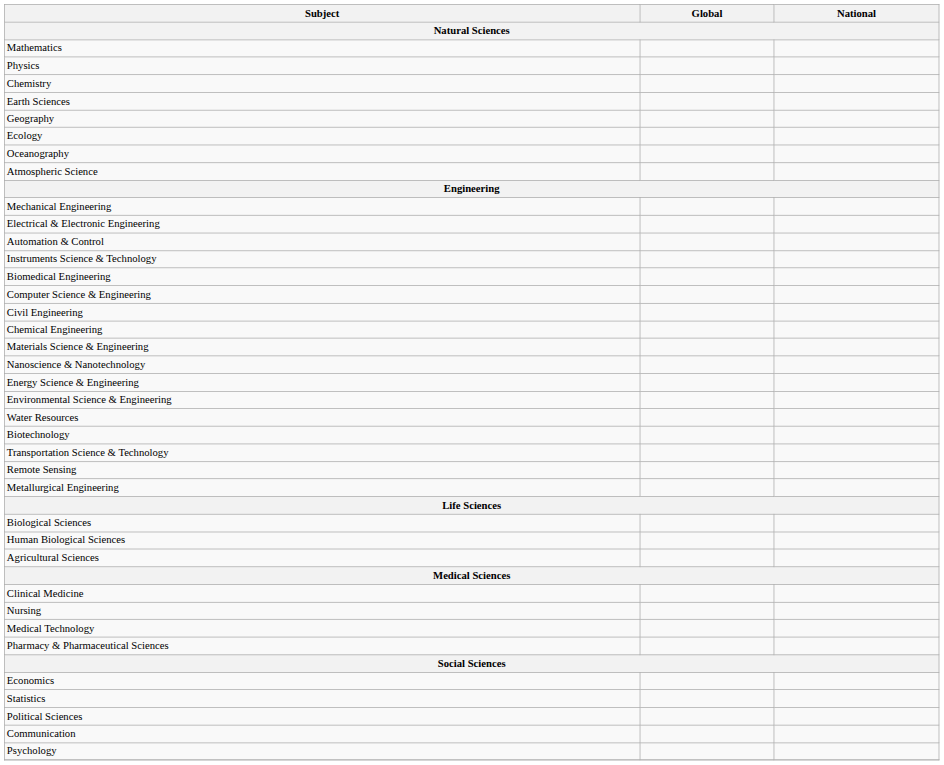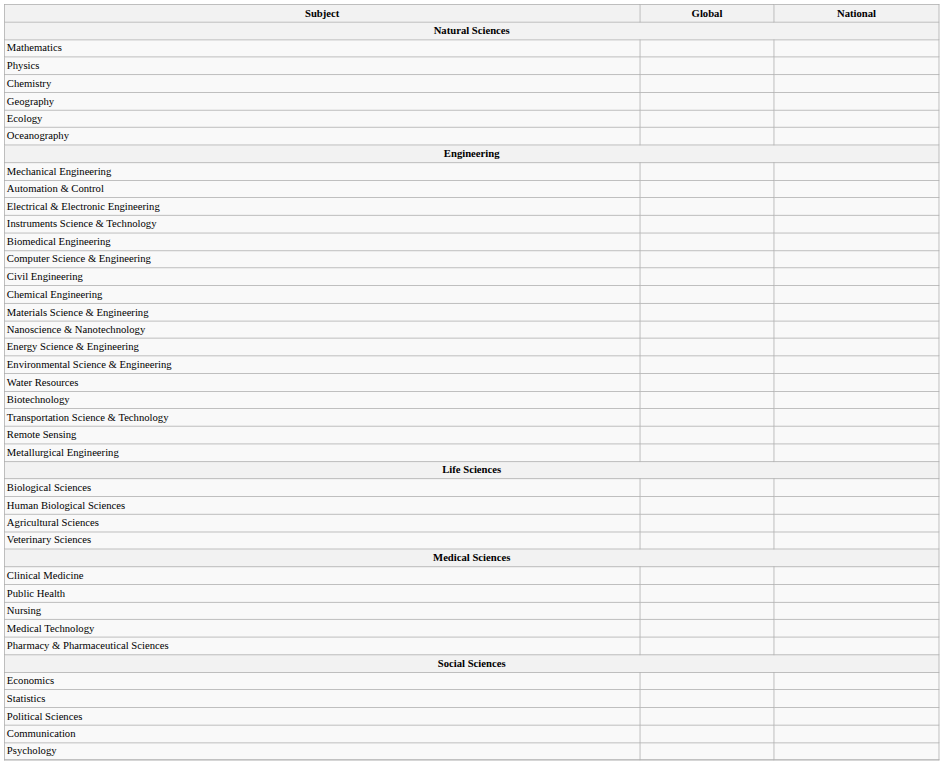- row: Earth Sciences
- row: Atmospheric Science
rows swapped: Electrical & Electronic Engineering <-> Automation & Control
+ row: Veterinary Sciences
+ row: Public Health
